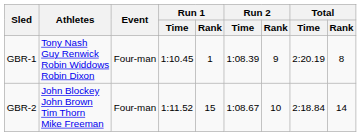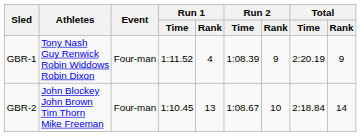GBR-1 | Run 1 / Time: 1:10.45 -> 1:11.52
GBR-1 | Run 1 / Rank: 1 -> 4
GBR-1 | Total / Rank: 8 -> 9
GBR-2 | Run 1 / Time: 1:11.52 -> 1:10.45
GBR-2 | Run 1 / Rank: 15 -> 13
